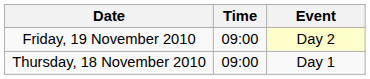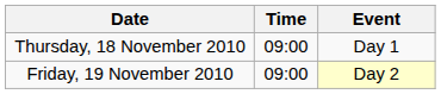rows swapped: Thursday, 18 November 2010 <-> Friday, 19 November 2010
